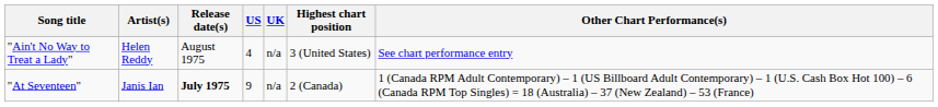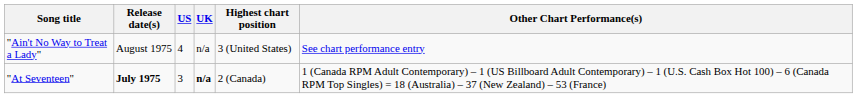- column: Artist(s) | Helen Reddy | Janis Ian
"At Seventeen" | US: 9 -> 3
"At Seventeen" | UK: normal -> bold
